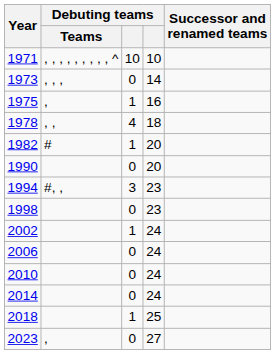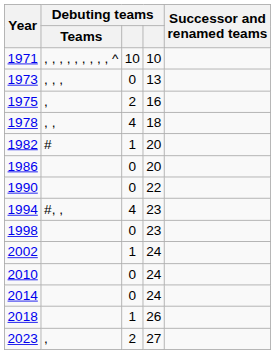1973 | column 4: 14 -> 13
1975 | column 3: 1 -> 2
+ row: 1986 | 0 | 20
1990 | column 4: 20 -> 22
1994 | column 3: 3 -> 4
- row: 2006 | 0 | 24
2018 | column 4: 25 -> 26
2023 | column 3: 0 -> 2
